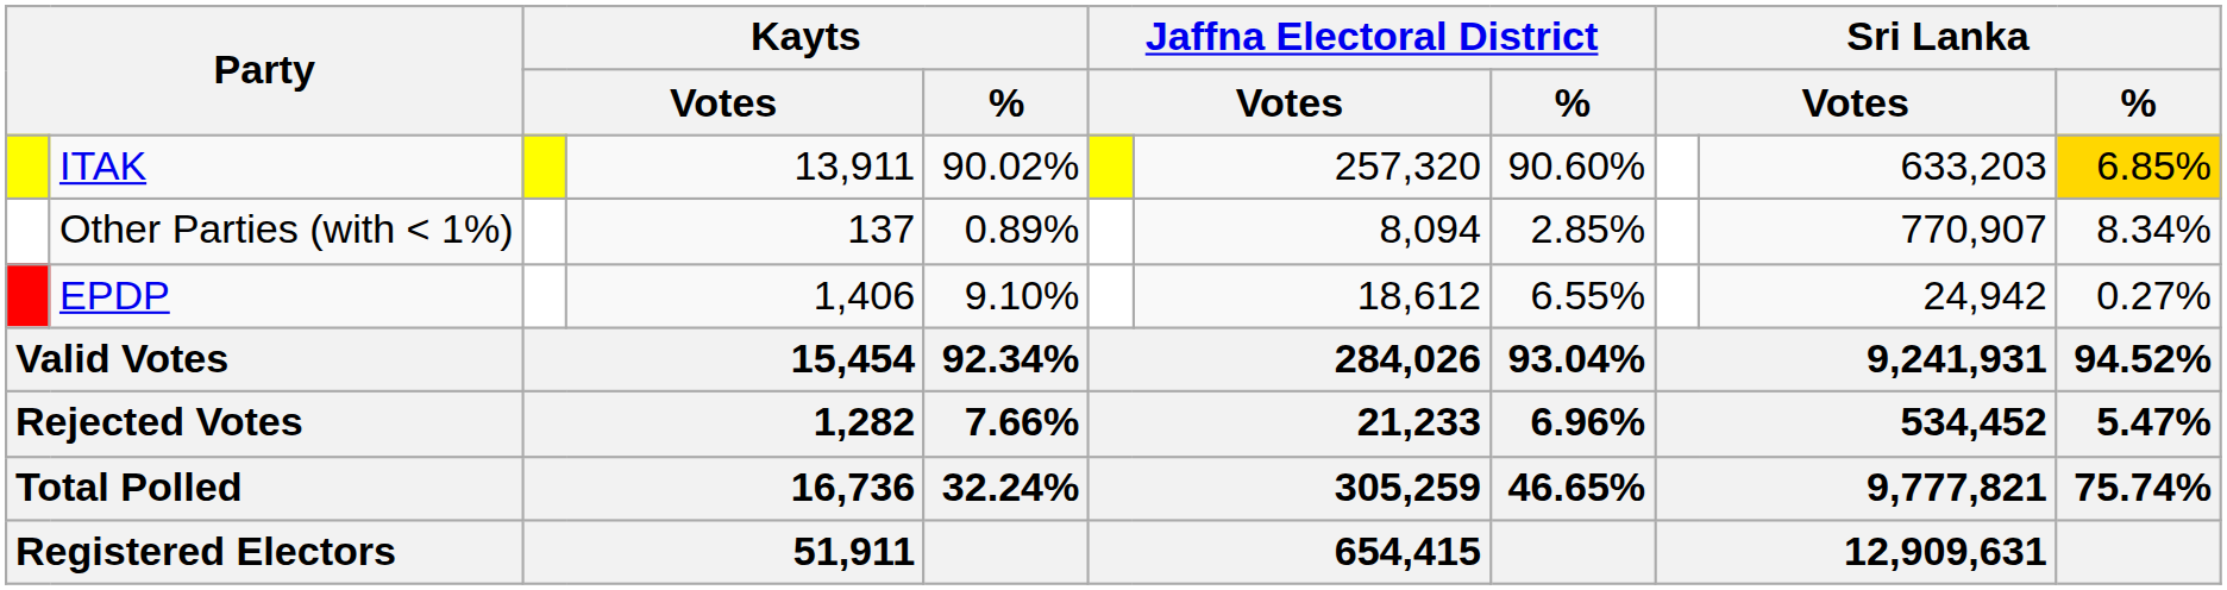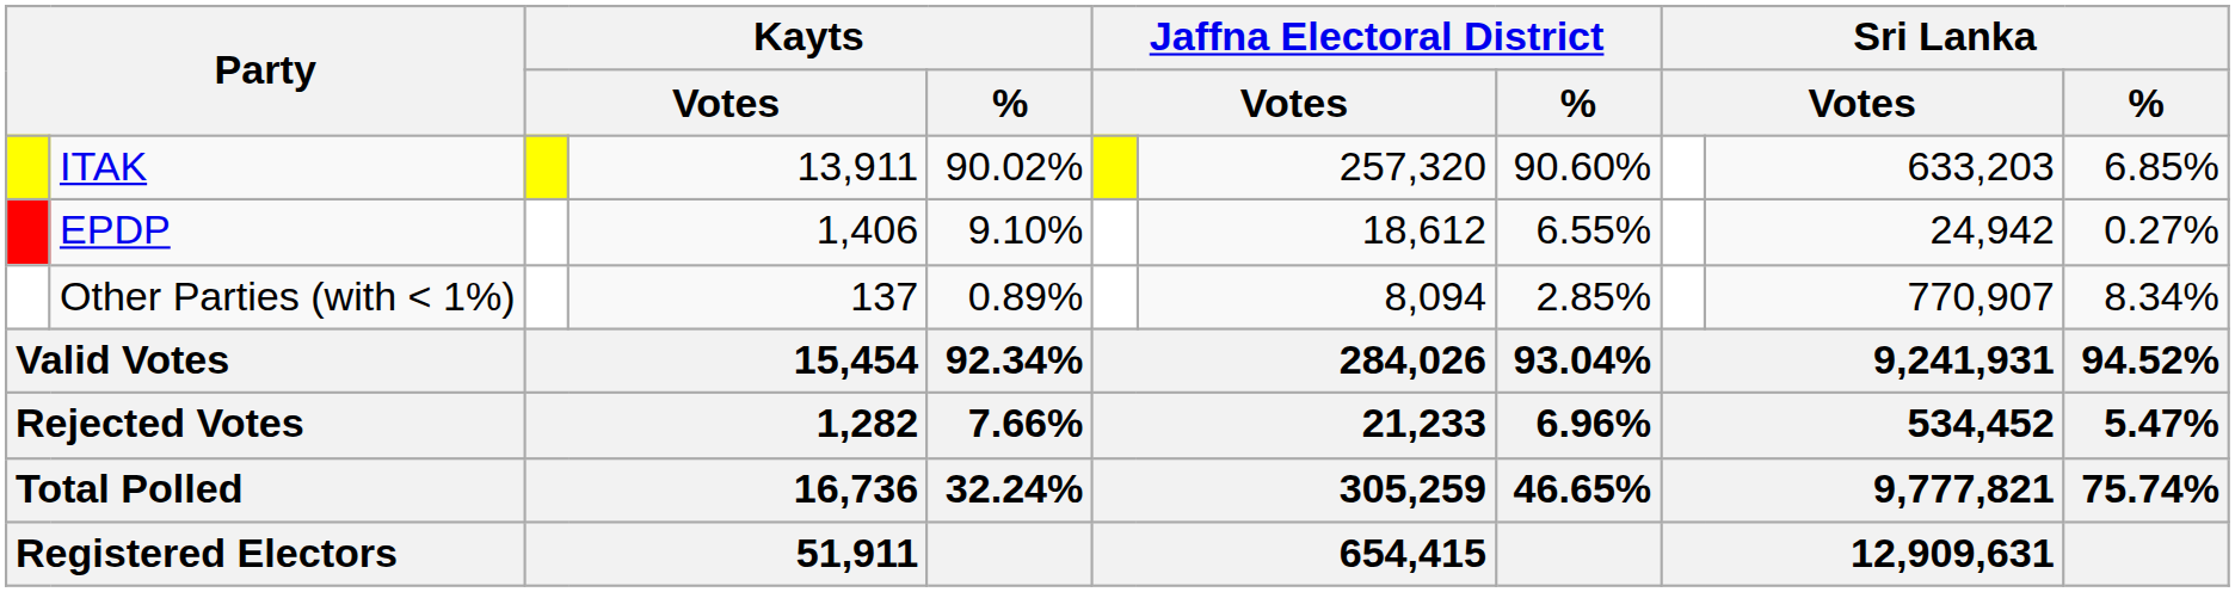ITAK | Sri Lanka / %: gold background -> no background
rows swapped: EPDP <-> Other Parties (with < 1%)
